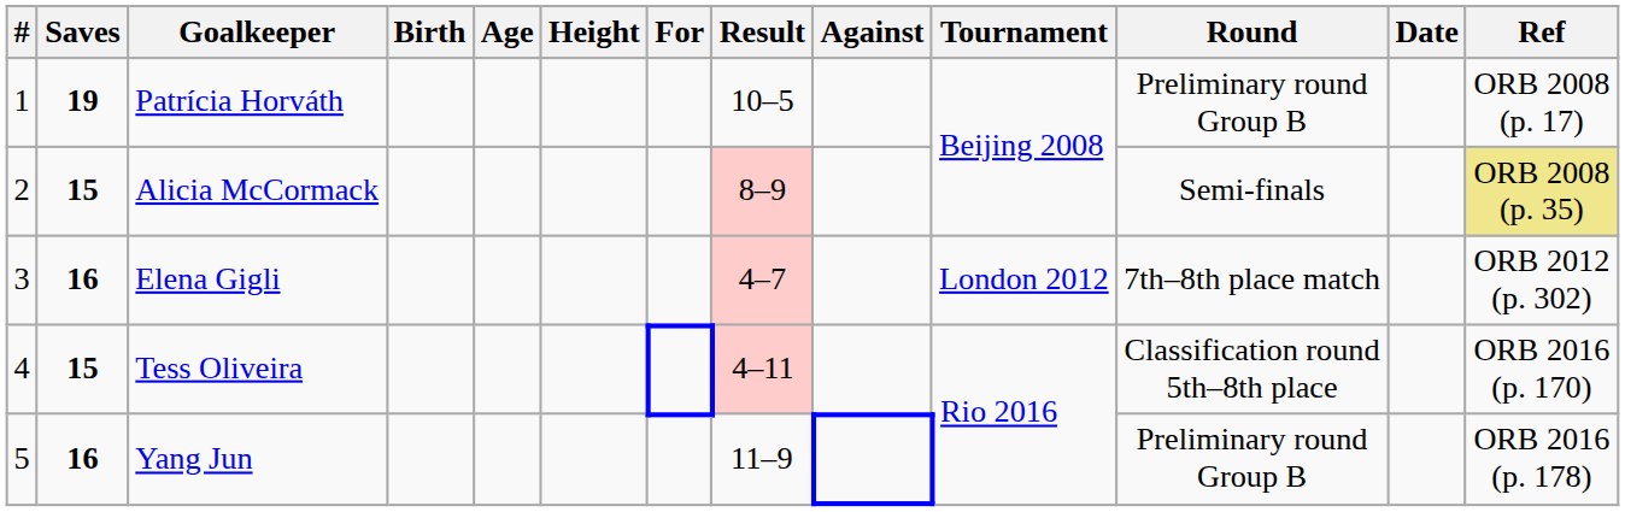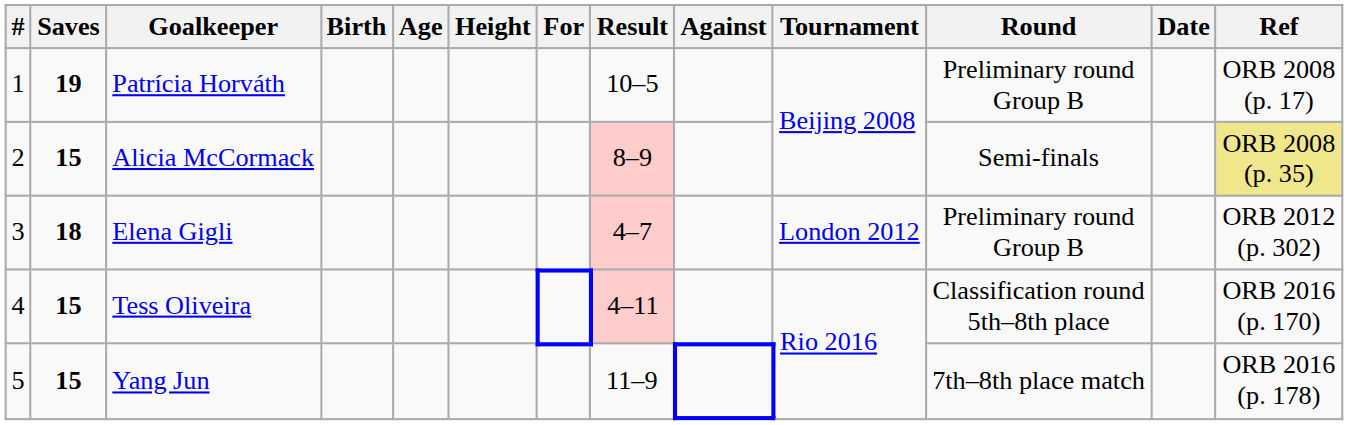Elena Gigli | Saves: 16 -> 18
Elena Gigli | Round: 7th–8th place match -> Preliminary round Group B
Yang Jun | Saves: 16 -> 15
Yang Jun | Round: Preliminary round Group B -> 7th–8th place match
